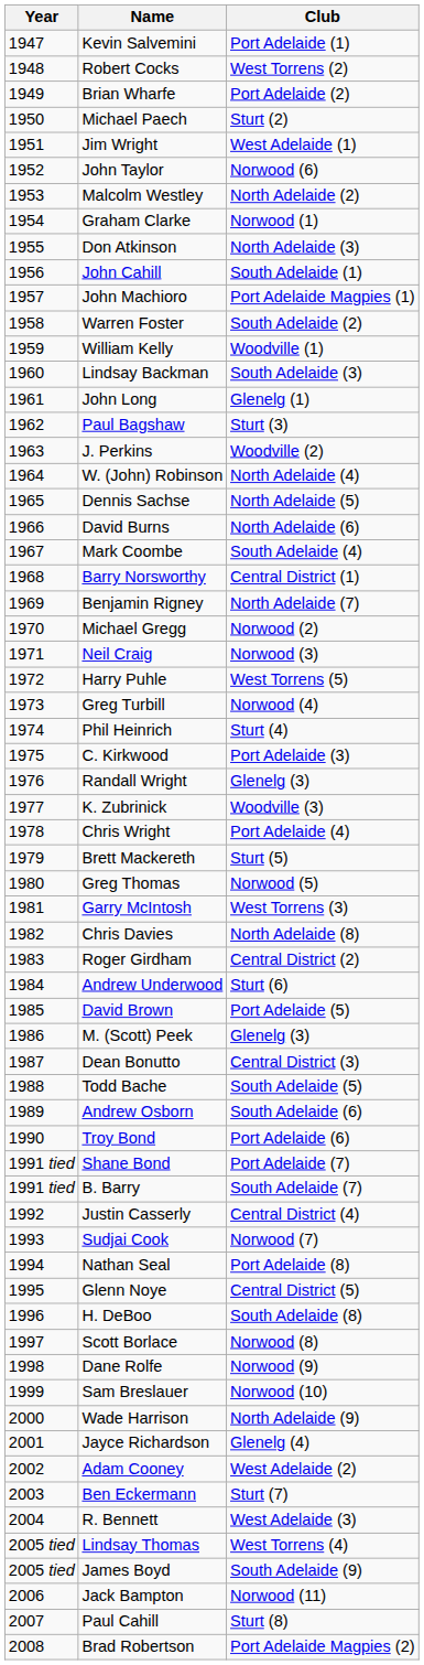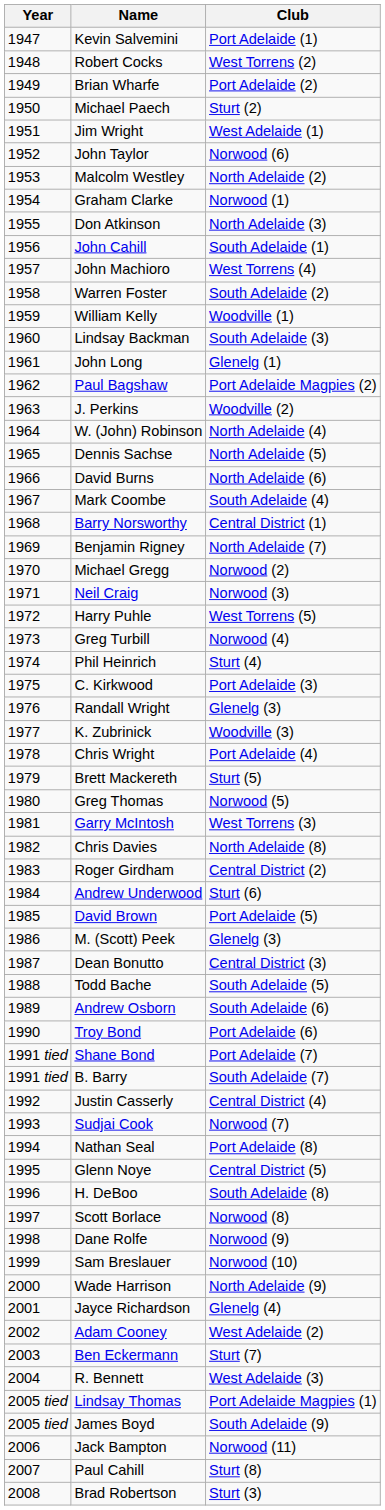John Machioro | Club: Port Adelaide Magpies (1) -> West Torrens (4)
Paul Bagshaw | Club: Sturt (3) -> Port Adelaide Magpies (2)
Lindsay Thomas | Club: West Torrens (4) -> Port Adelaide Magpies (1)
Brad Robertson | Club: Port Adelaide Magpies (2) -> Sturt (3)
